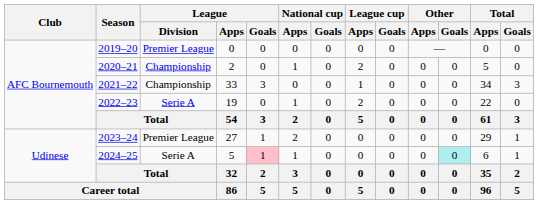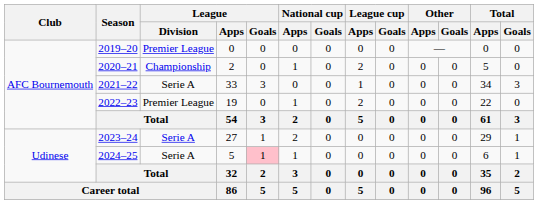2021–22 | League / Division: Championship -> Serie A
2022–23 | League / Division: Serie A -> Premier League
2023–24 | League / Division: Premier League -> Serie A
2024–25 | Other / Goals: paleturquoise background -> no background
